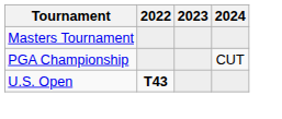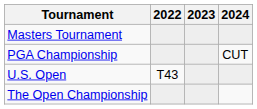U.S. Open | 2022: bold -> normal
+ row: The Open Championship
